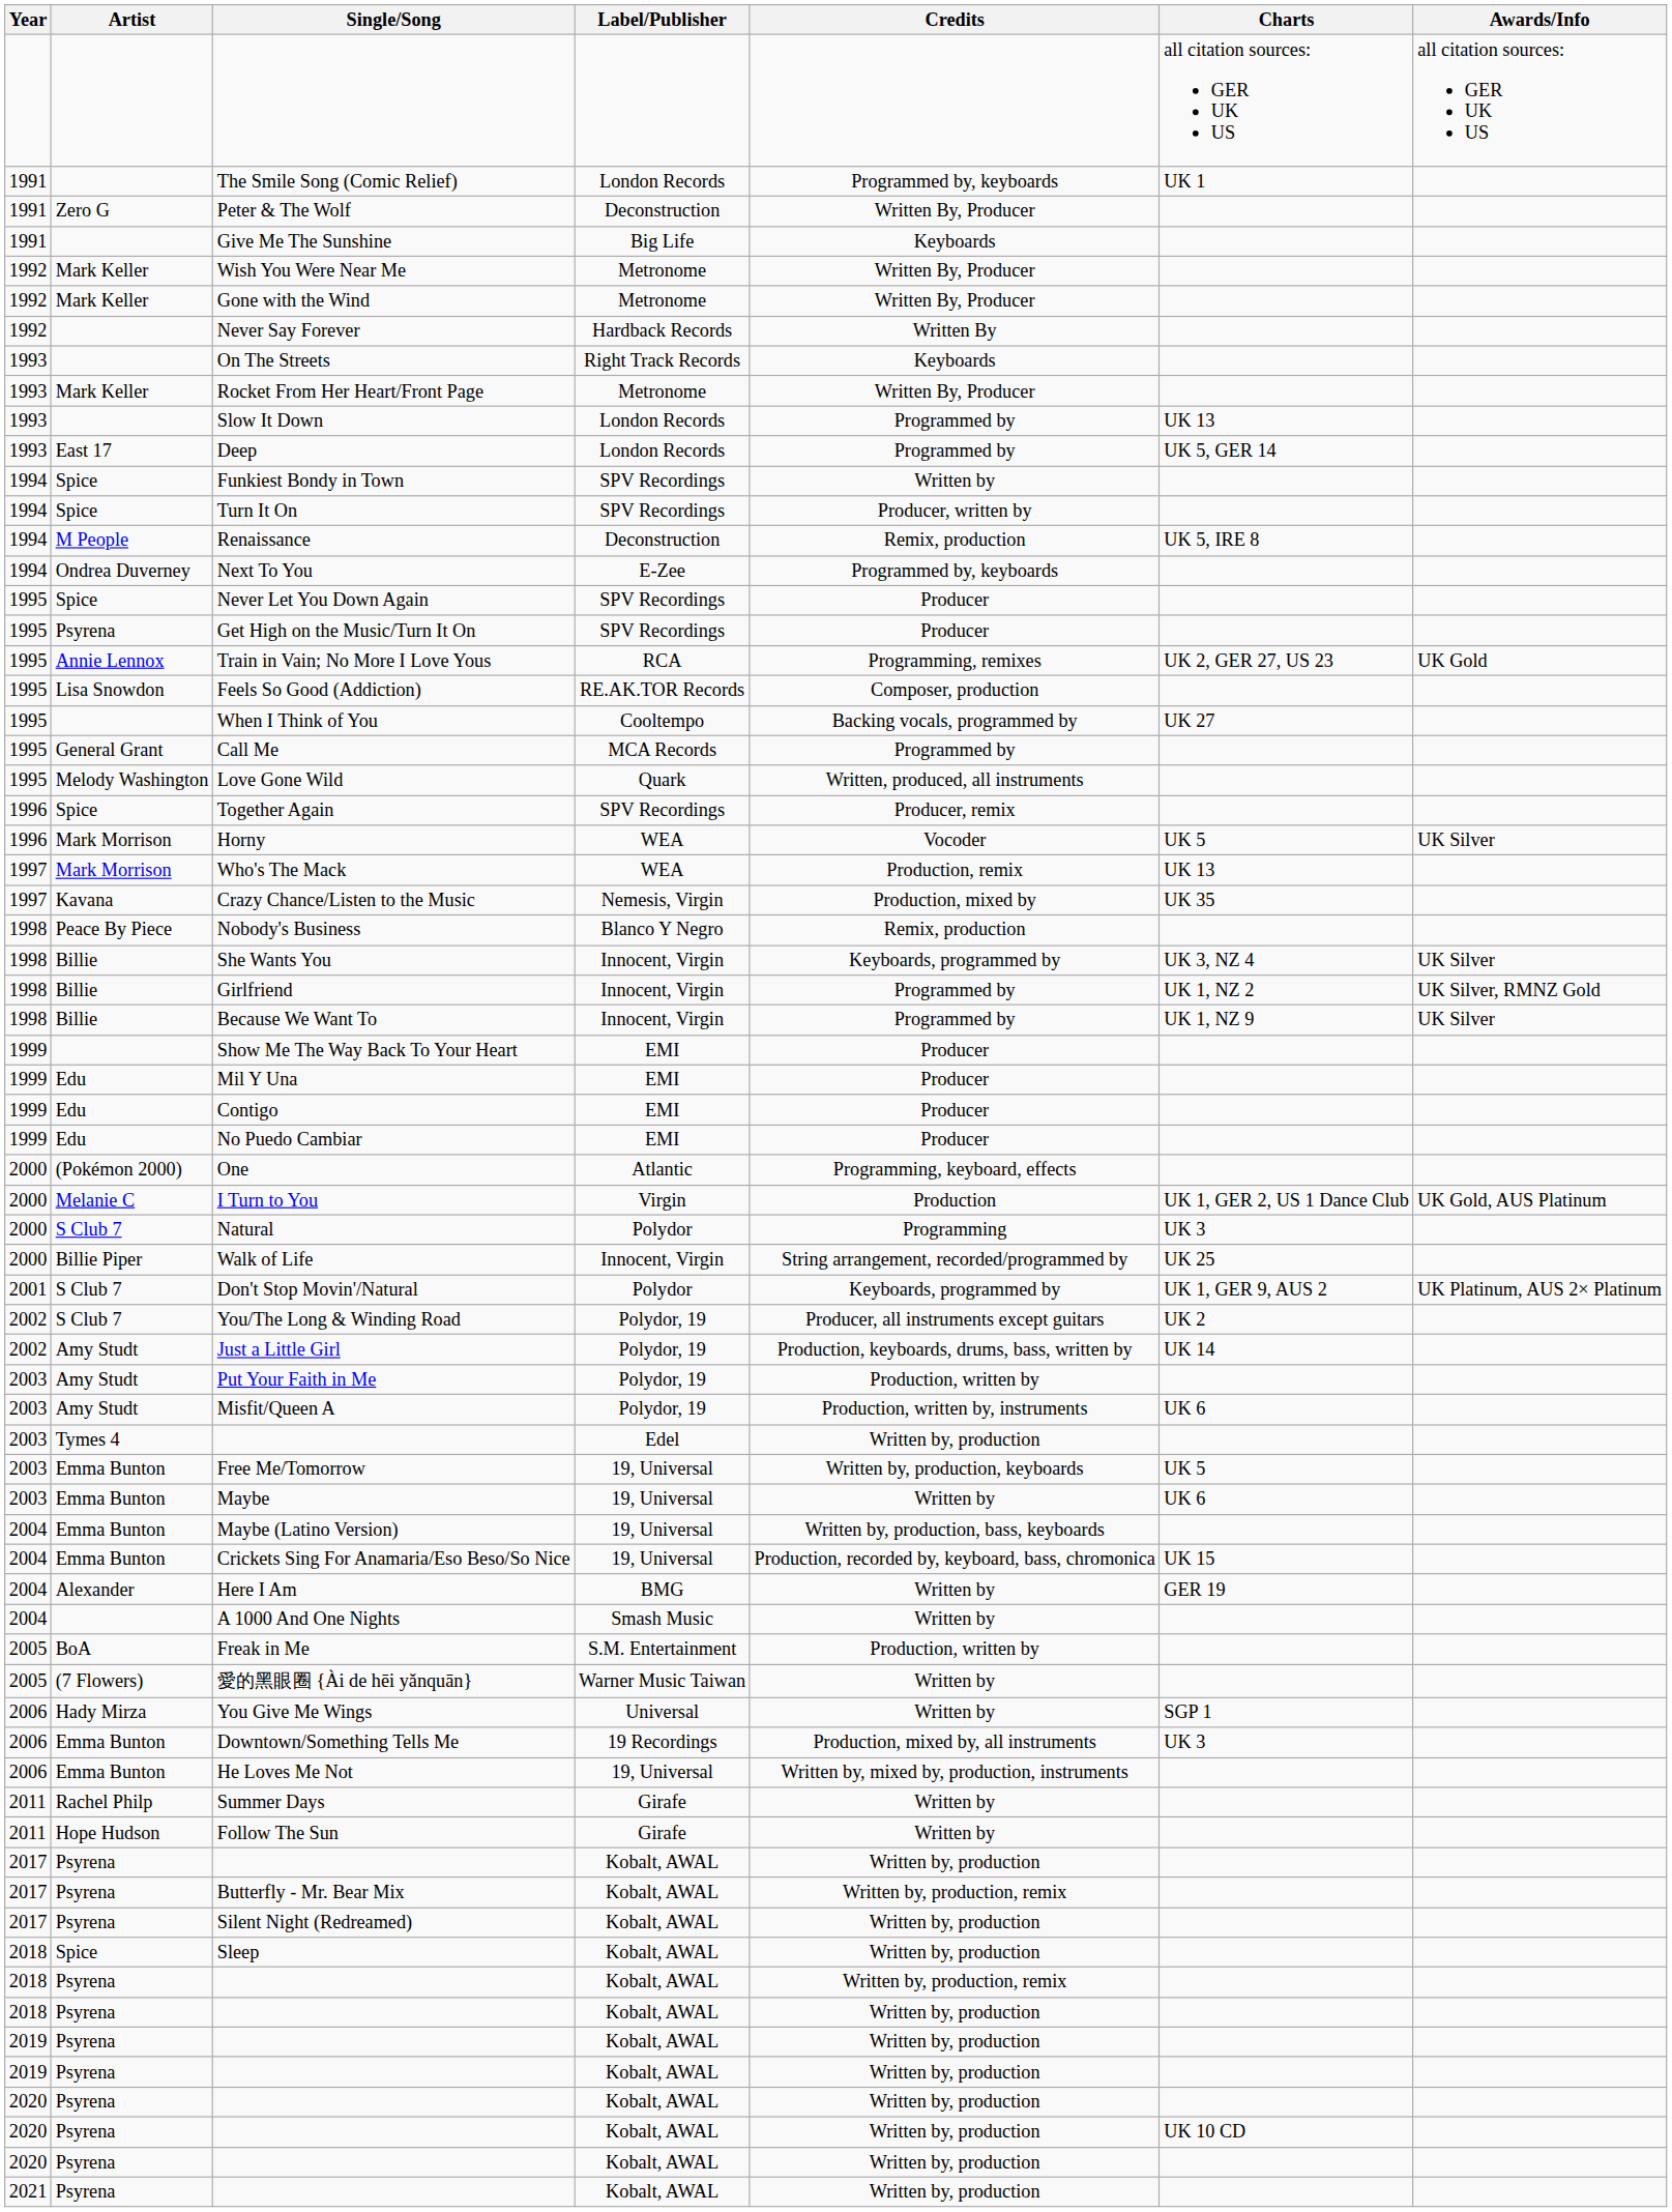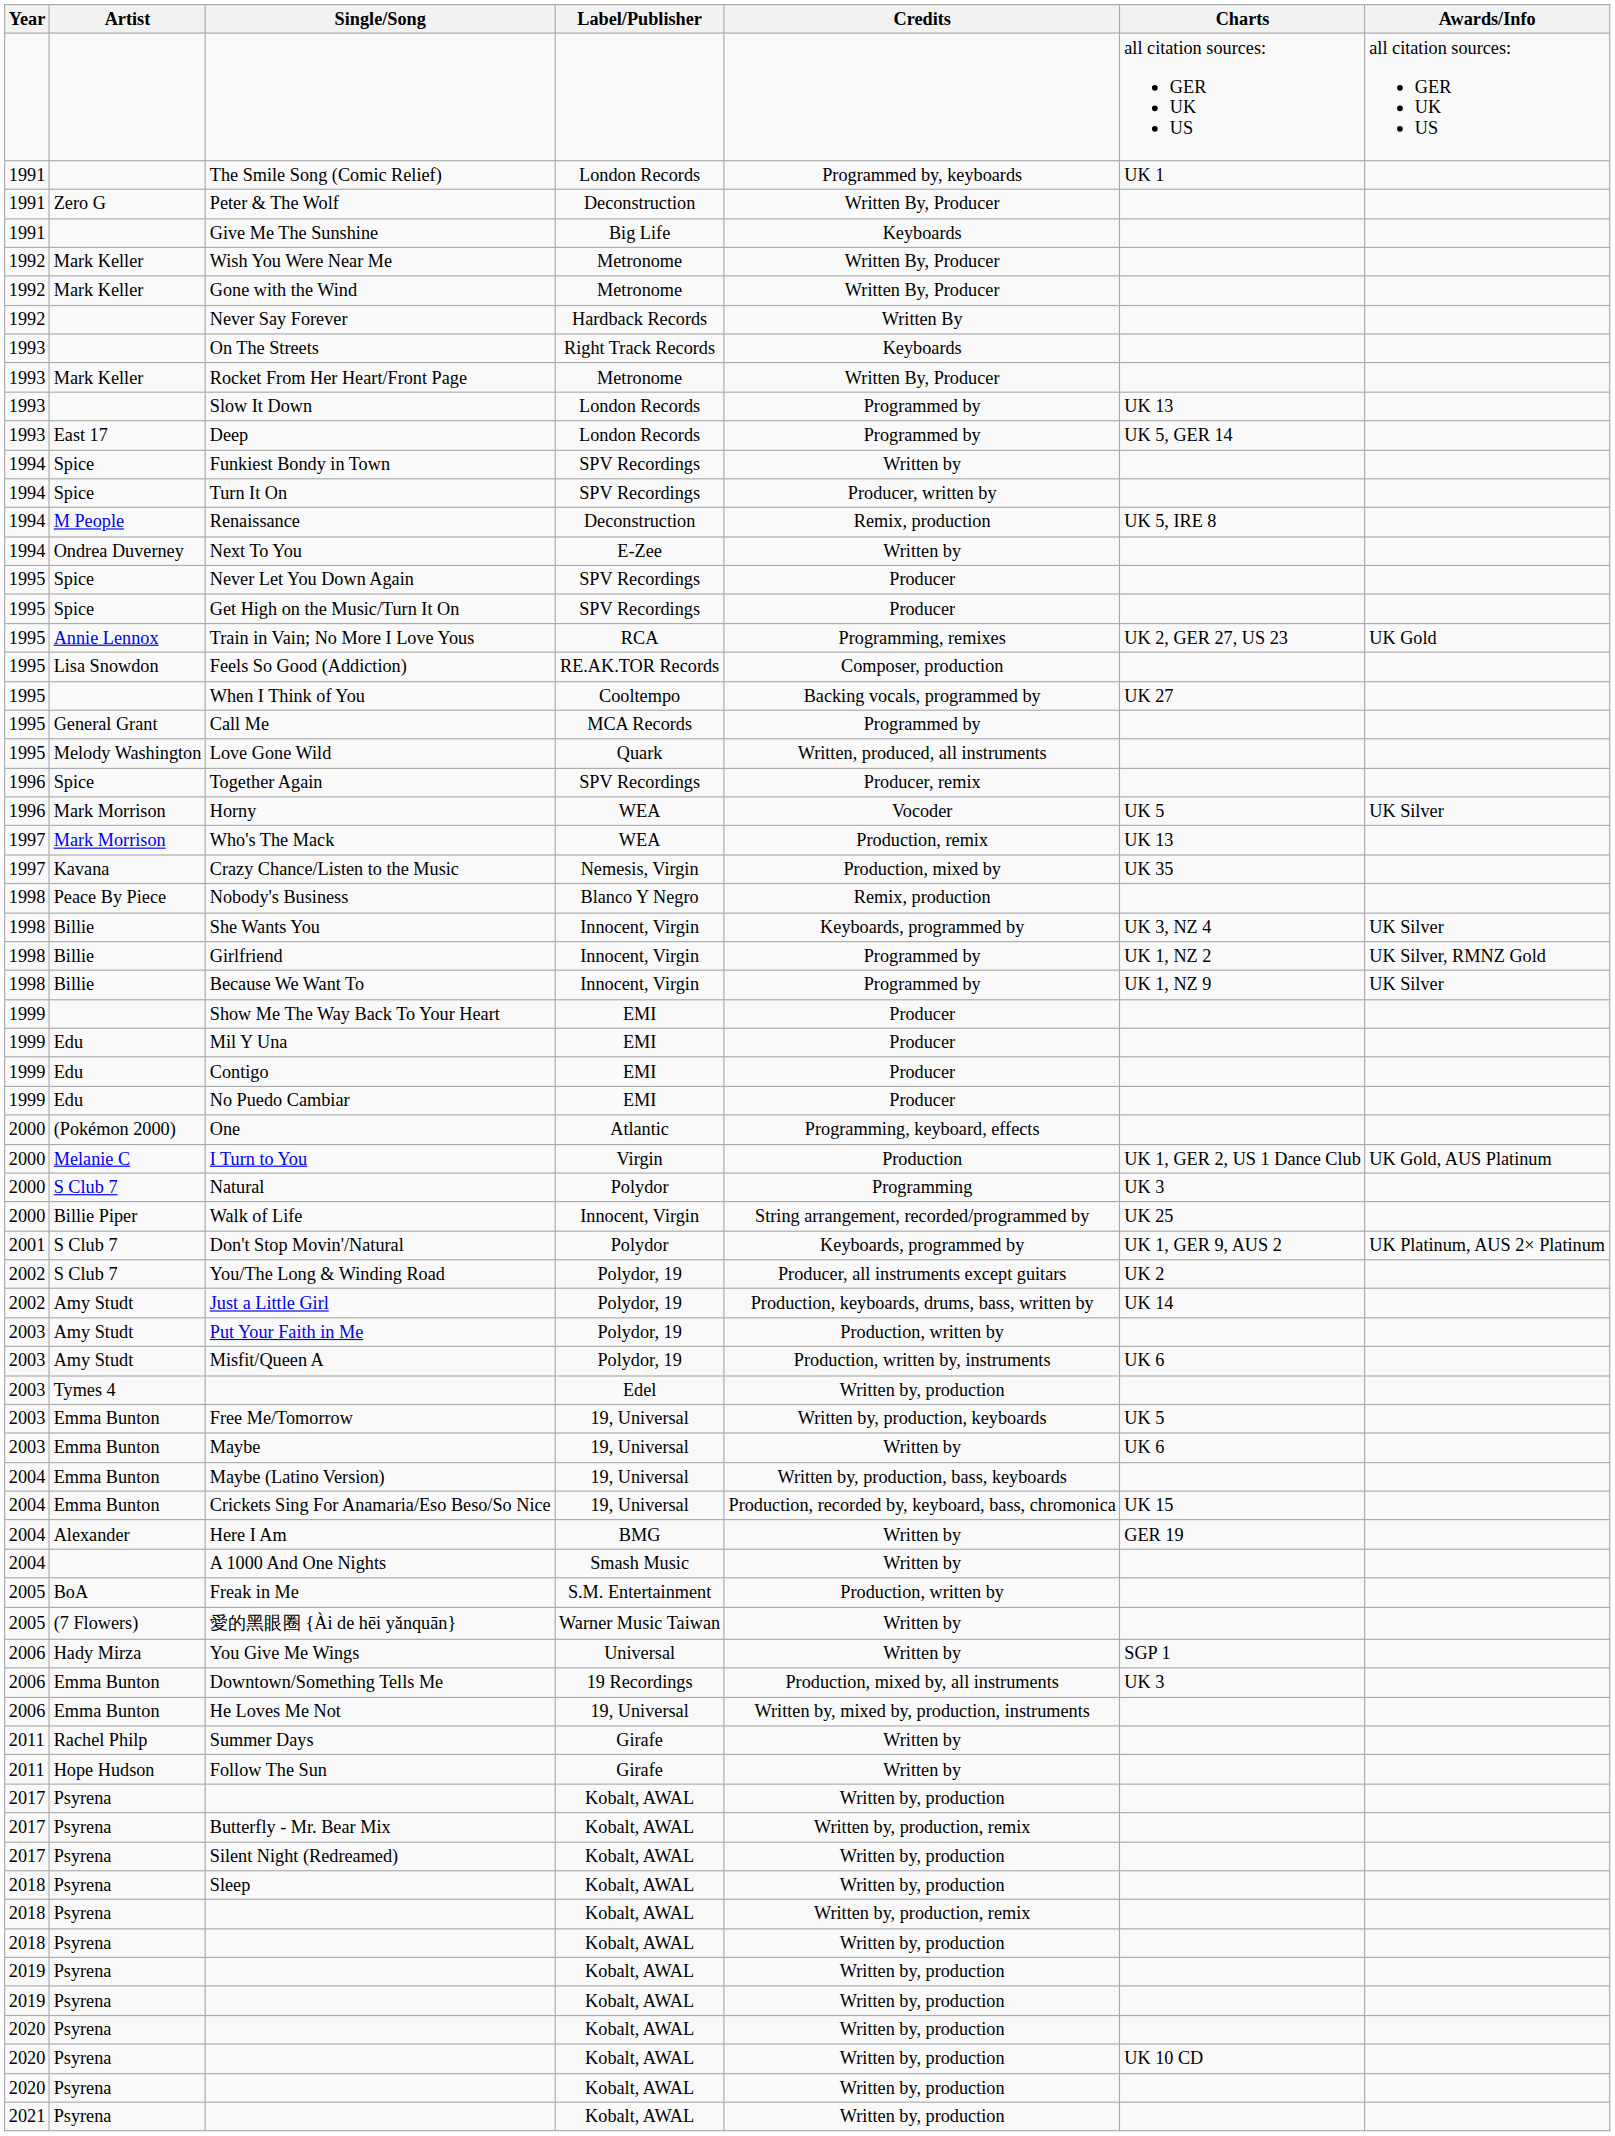Next To You | Credits: Programmed by, keyboards -> Written by
Get High on the Music/Turn It On | Artist: Psyrena -> Spice
Sleep | Artist: Spice -> Psyrena
